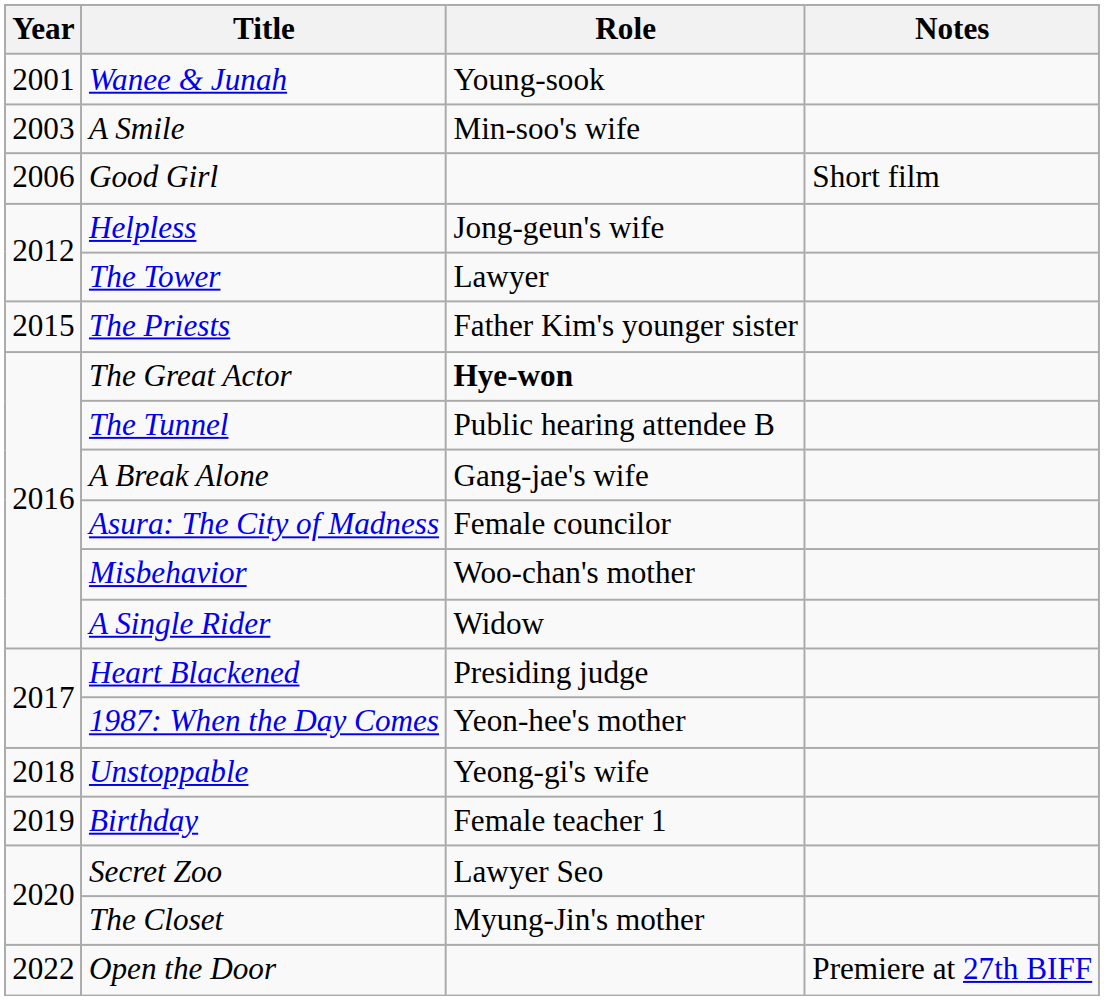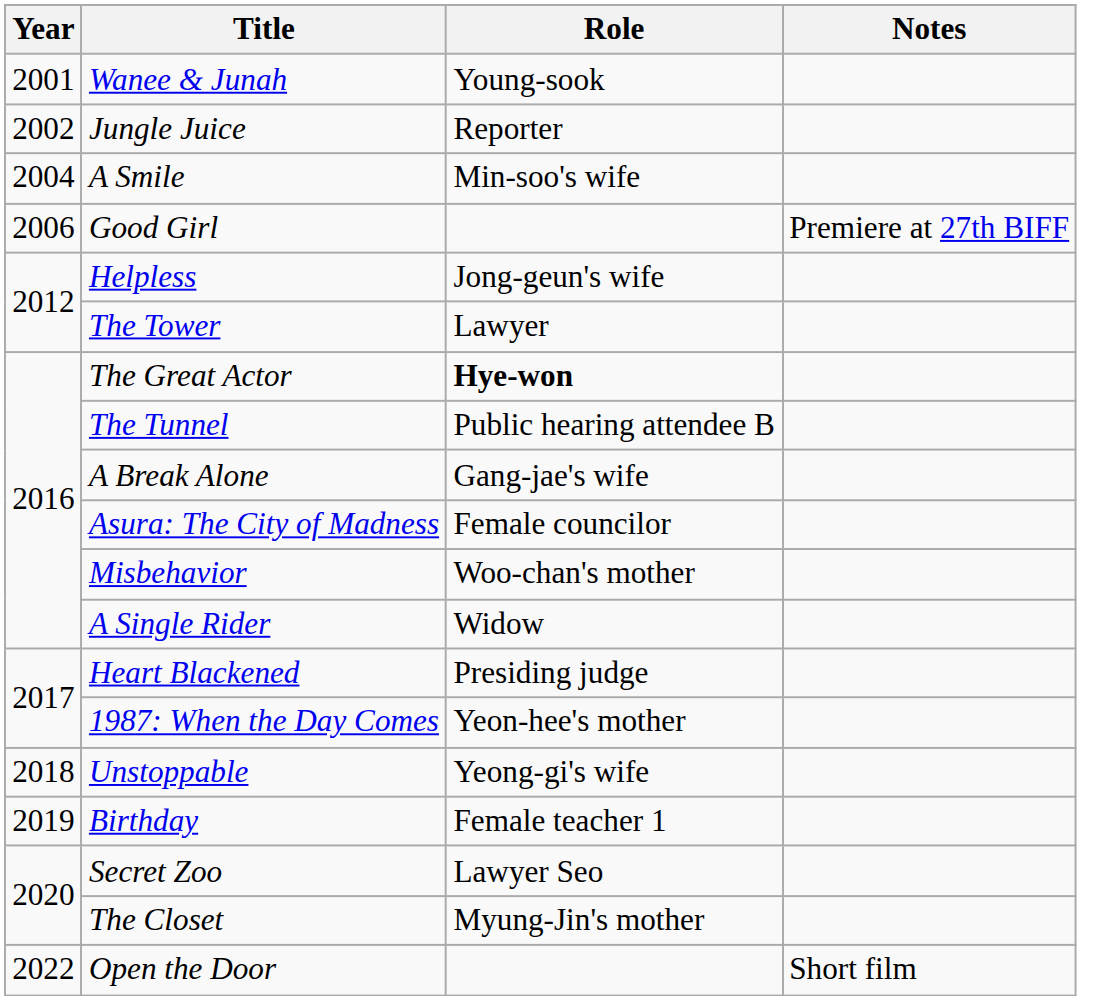+ row: 2002 | Jungle Juice | Reporter
A Smile | Year: 2003 -> 2004
Good Girl | Notes: Short film -> Premiere at 27th BIFF
- row: 2015 | The Priests | Father Kim's younger sister
Open the Door | Notes: Premiere at 27th BIFF -> Short film
